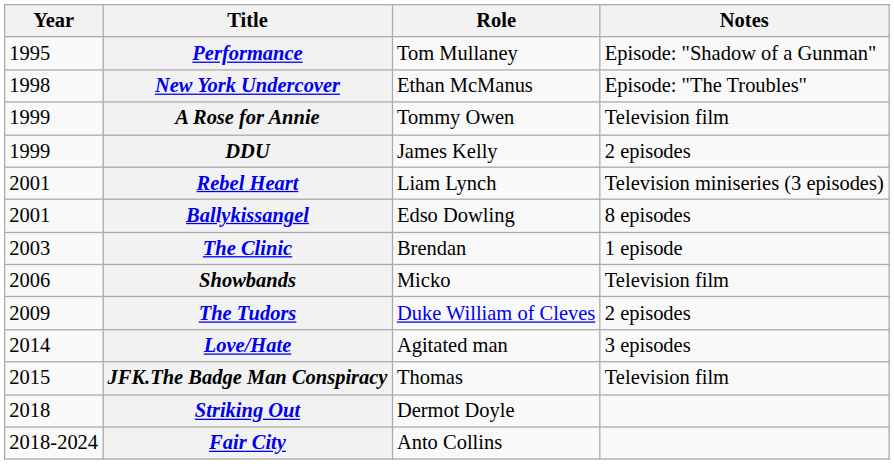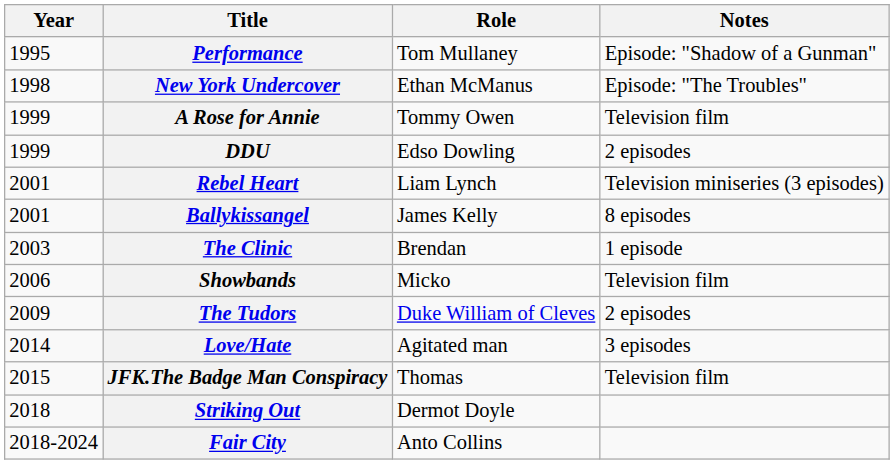DDU | Role: James Kelly -> Edso Dowling
Ballykissangel | Role: Edso Dowling -> James Kelly
